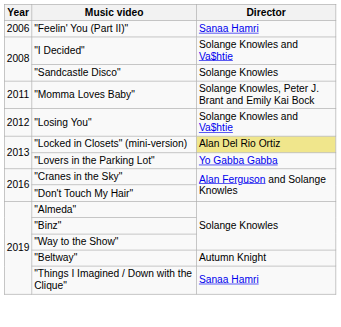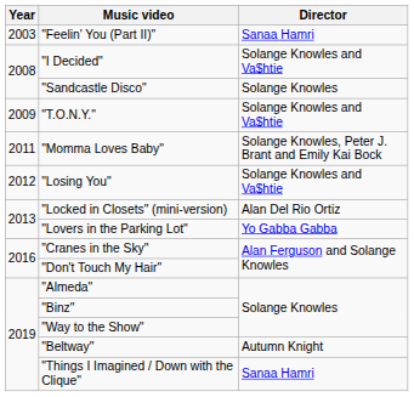"Feelin' You (Part II)" | Year: 2006 -> 2003
+ row: 2009 | "T.O.N.Y." | Solange Knowles and Va$htie
"Locked in Closets" (mini-version) | Director: khaki background -> no background
